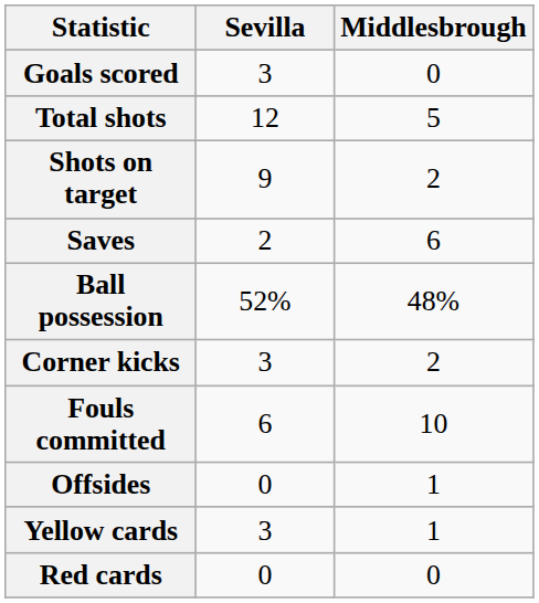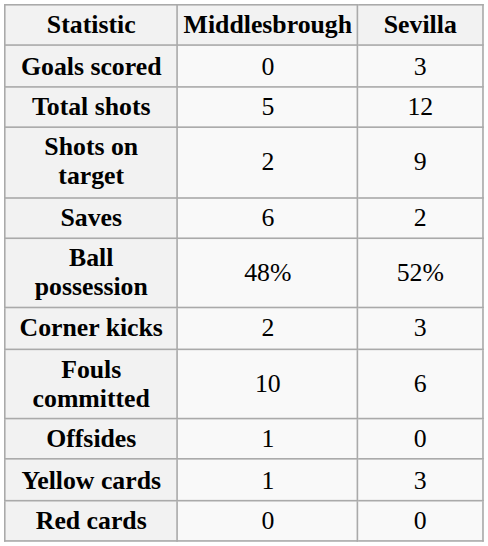columns swapped: Middlesbrough <-> Sevilla
